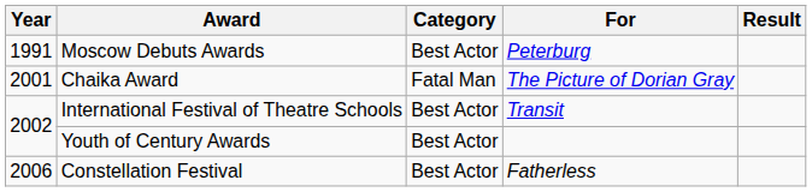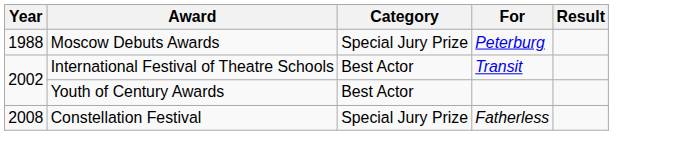Moscow Debuts Awards | Year: 1991 -> 1988
Moscow Debuts Awards | Category: Best Actor -> Special Jury Prize
- row: 2001 | Chaika Award | Fatal Man | The Picture of Dorian Gray
Constellation Festival | Year: 2006 -> 2008
Constellation Festival | Category: Best Actor -> Special Jury Prize
